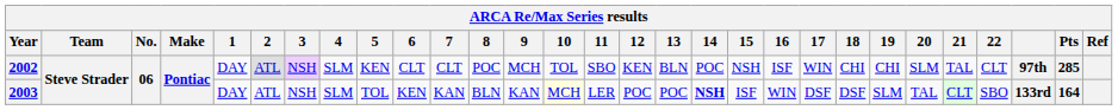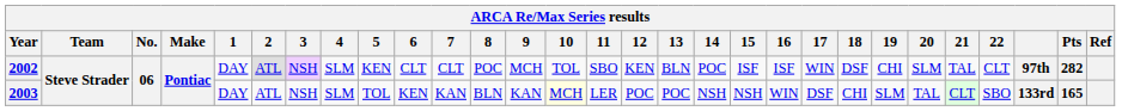2002 | 15: NSH -> ISF
2002 | 18: CHI -> DSF
2002 | Pts: 285 -> 282
2003 | 14: bold -> normal
2003 | 15: ISF -> NSH
2003 | 18: DSF -> CHI
2003 | Pts: 164 -> 165
